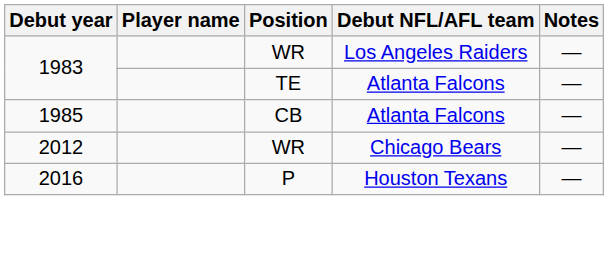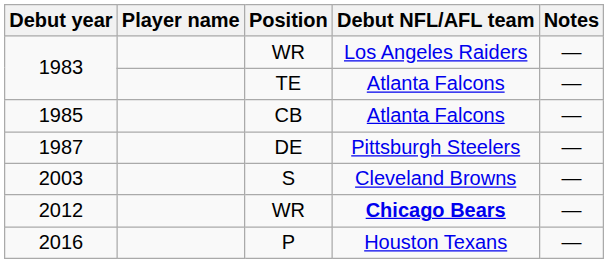+ row: 1987 | DE | Pittsburgh Steelers | —
+ row: 2003 | S | Cleveland Browns | —
2012 | Debut NFL/AFL team: normal -> bold
